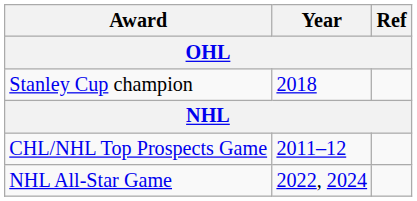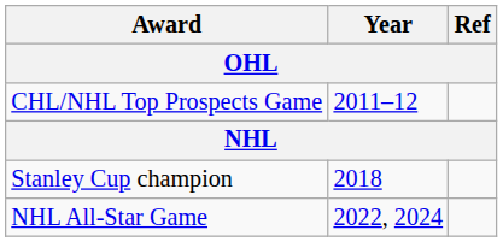rows swapped: CHL/NHL Top Prospects Game <-> Stanley Cup champion
